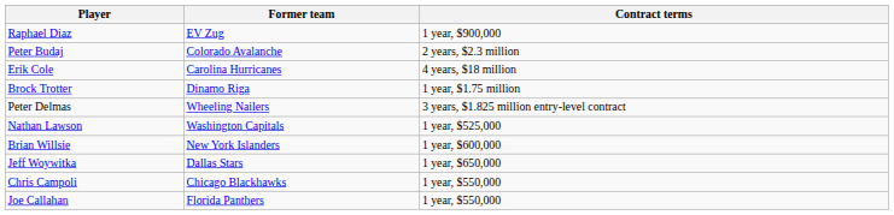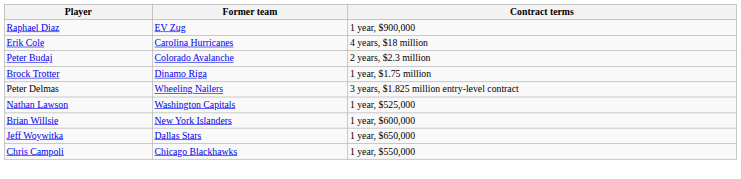rows swapped: Peter Budaj <-> Erik Cole
- row: Joe Callahan | Florida Panthers | 1 year, $550,000
